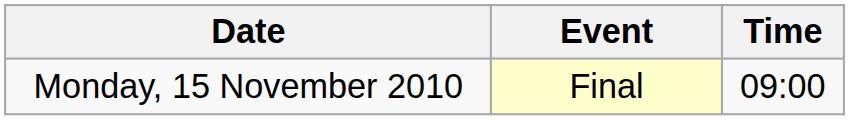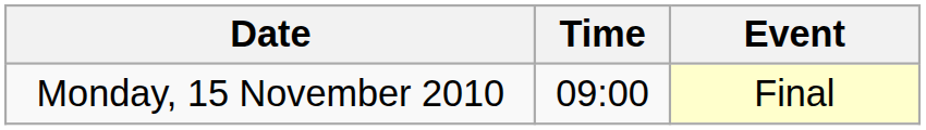columns swapped: Time <-> Event
